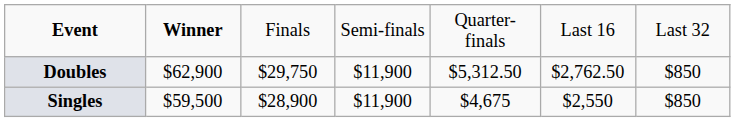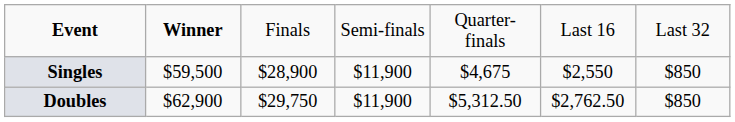rows swapped: Singles <-> Doubles
